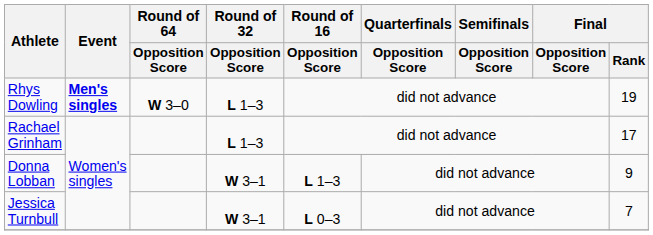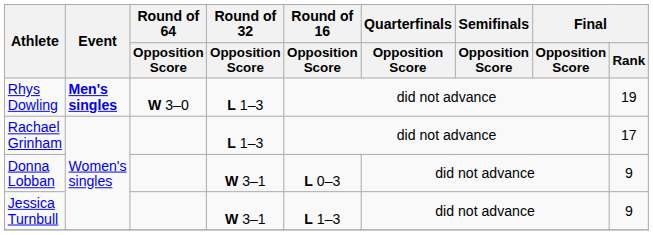Donna Lobban | Round of 16 / Opposition Score: L 1–3 -> L 0–3
Jessica Turnbull | Round of 16 / Opposition Score: L 0–3 -> L 1–3
Jessica Turnbull | Final / Rank: 7 -> 9
